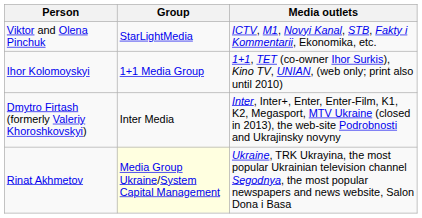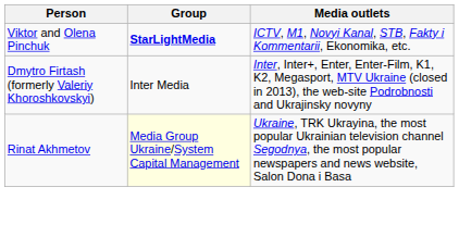Viktor and Olena Pinchuk | Group: normal -> bold
- row: Ihor Kolomoyskyi | 1+1 Media Group | 1+1, TET (co-owner Ihor Surkis), Kino TV, UNIAN, (web only; print also until 2010)
